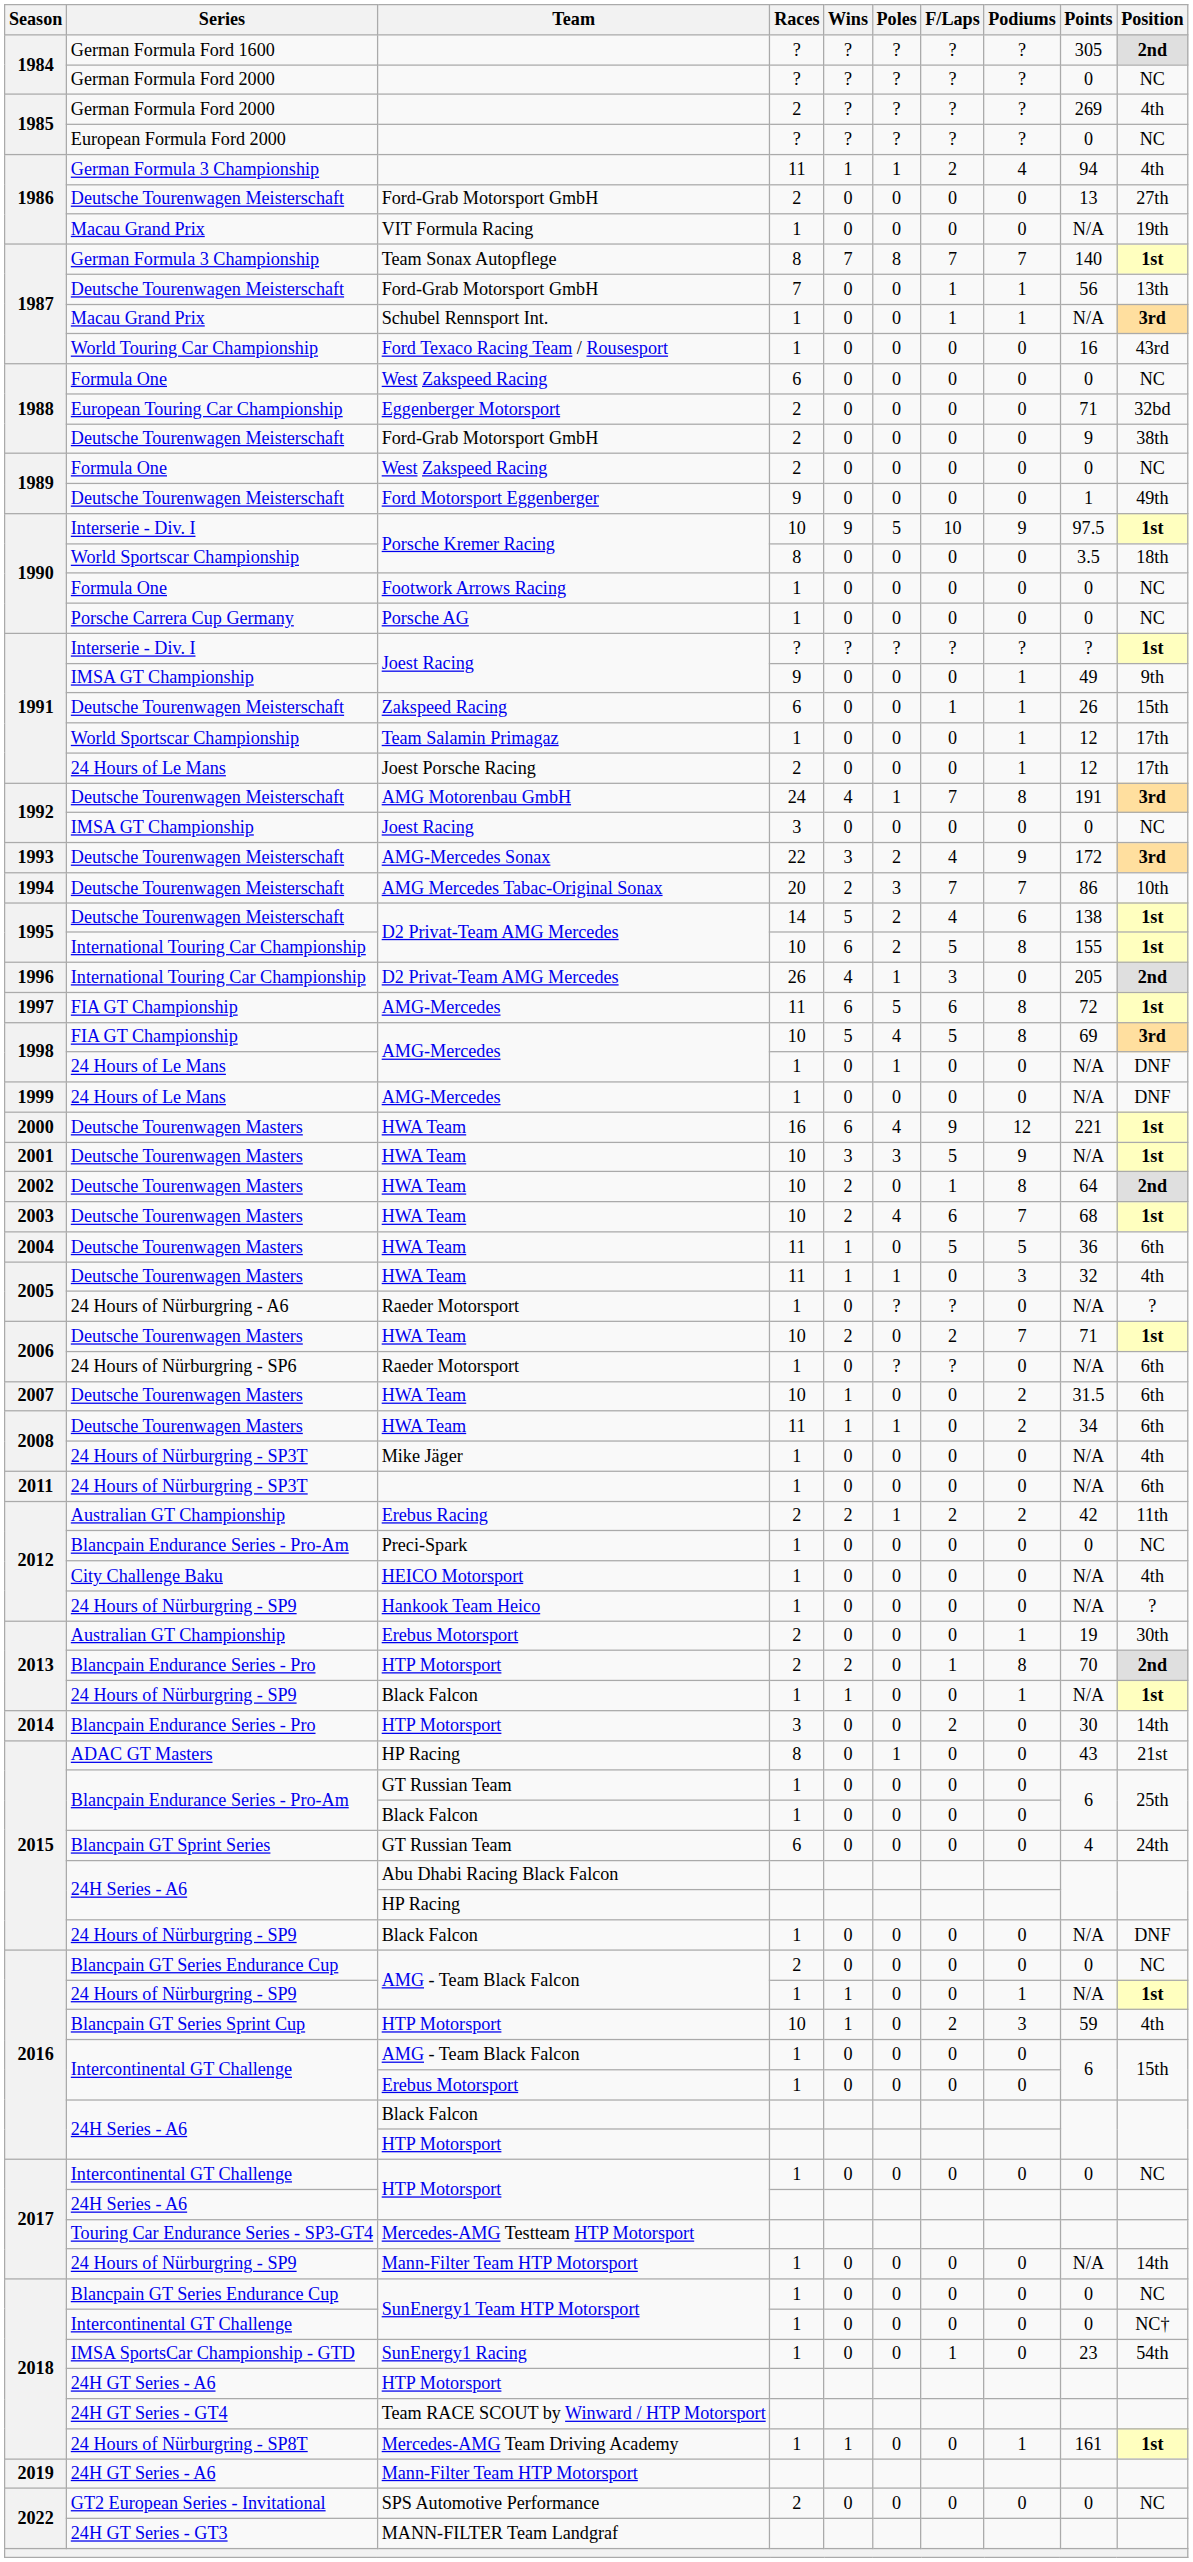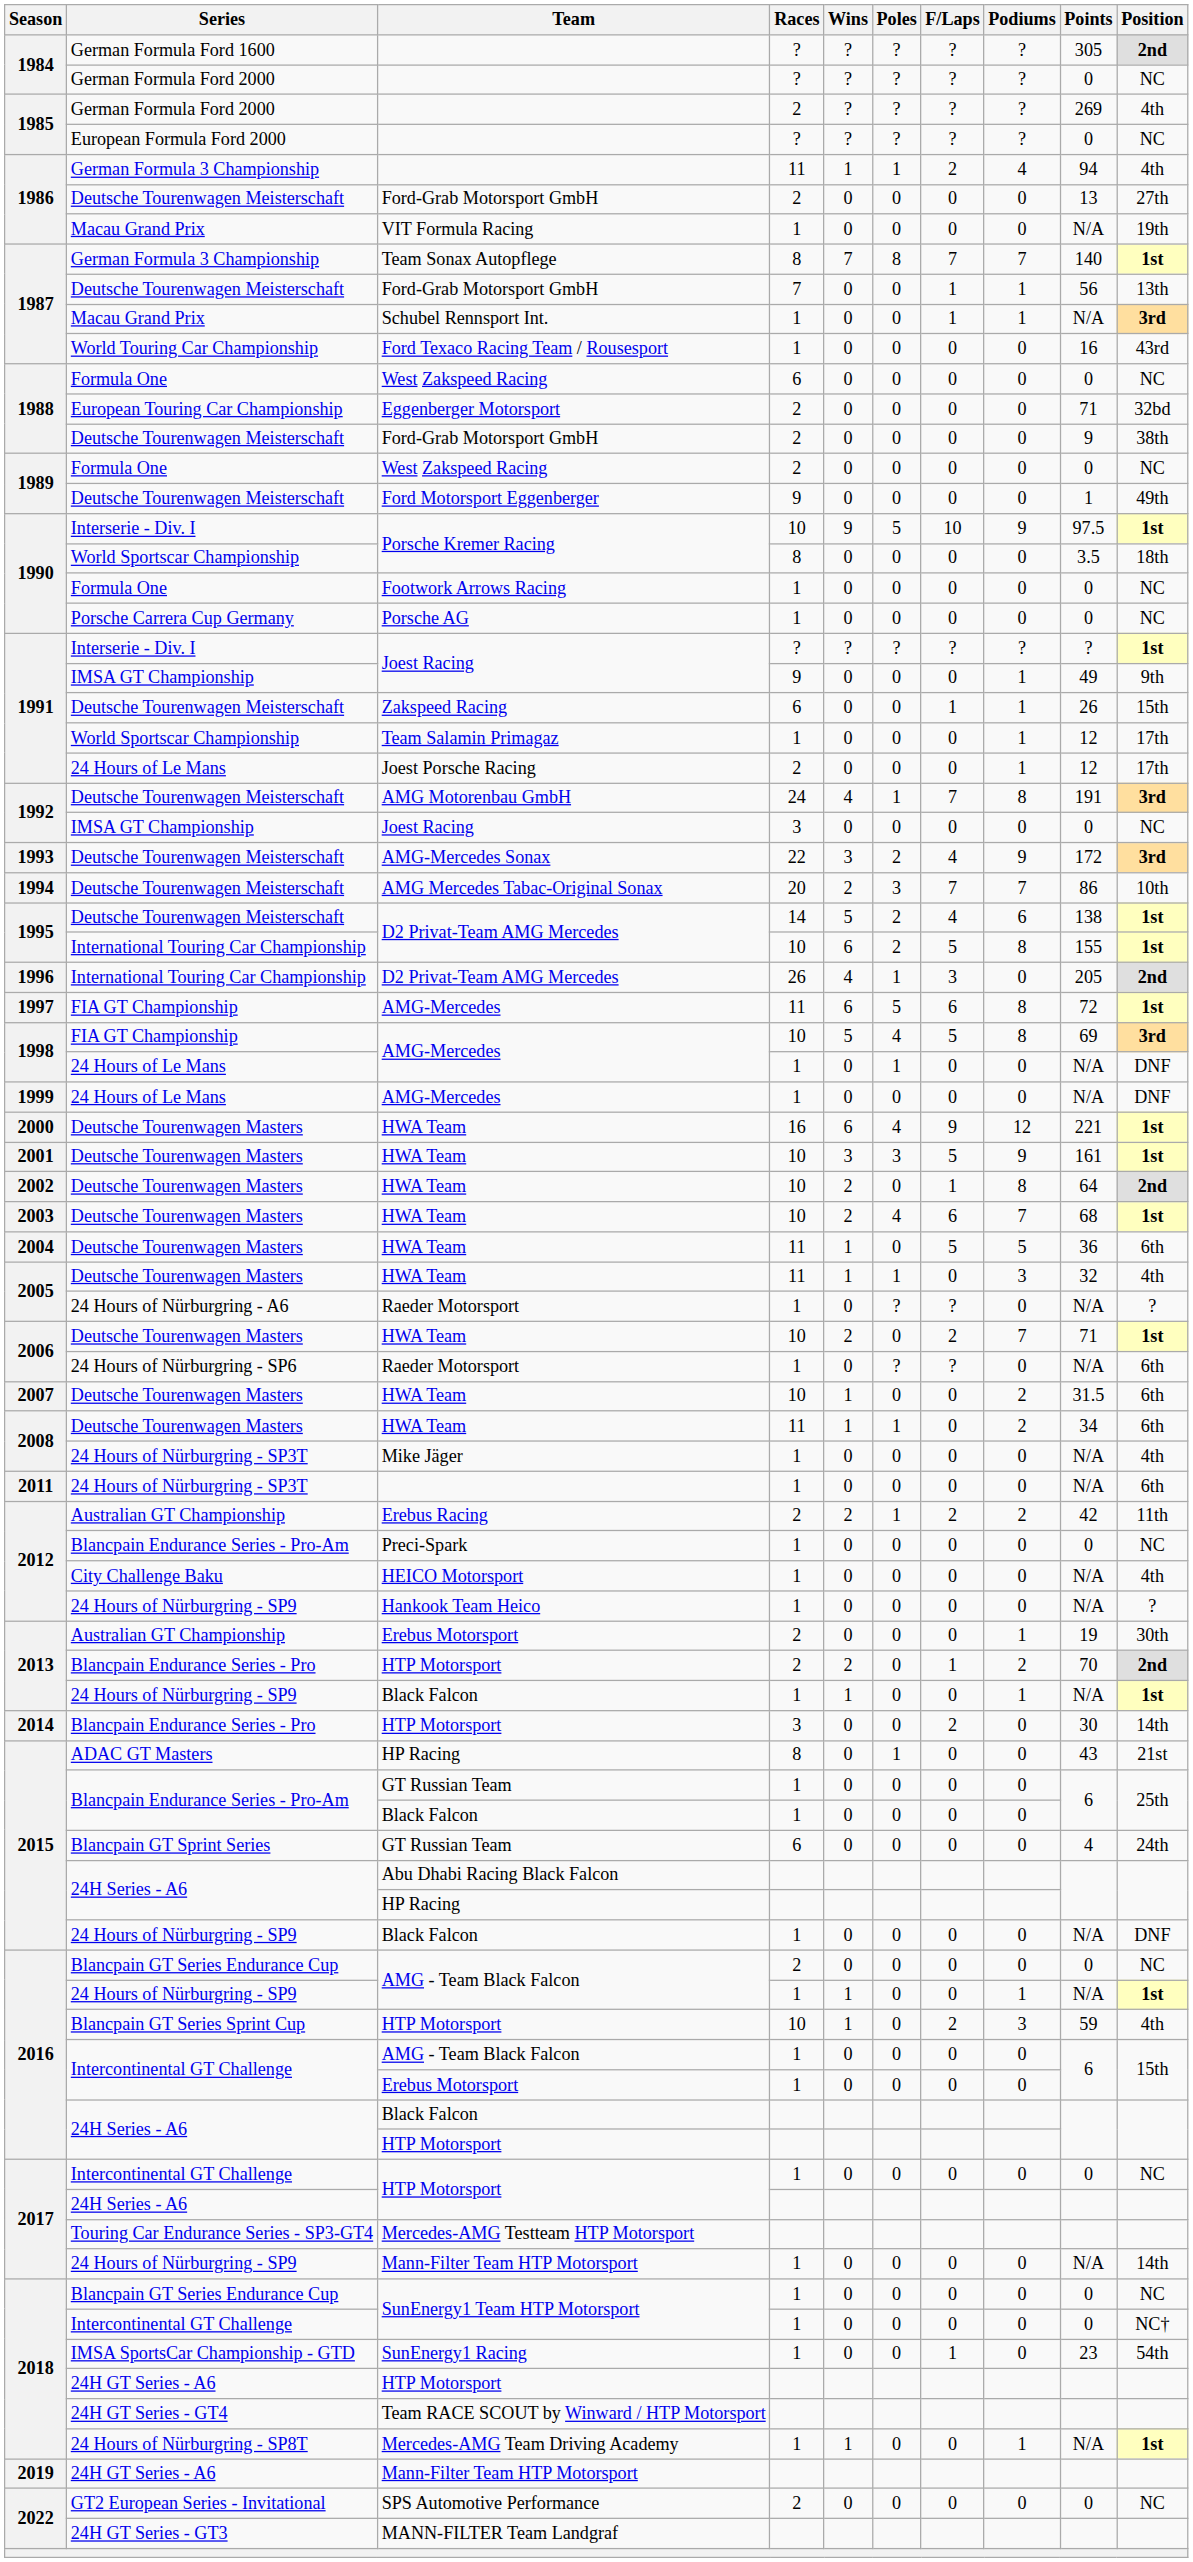2001 / HWA Team | Points: N/A -> 161
2013 / HTP Motorsport | Podiums: 8 -> 2
Mercedes-AMG Team Driving Academy | Points: 161 -> N/A
